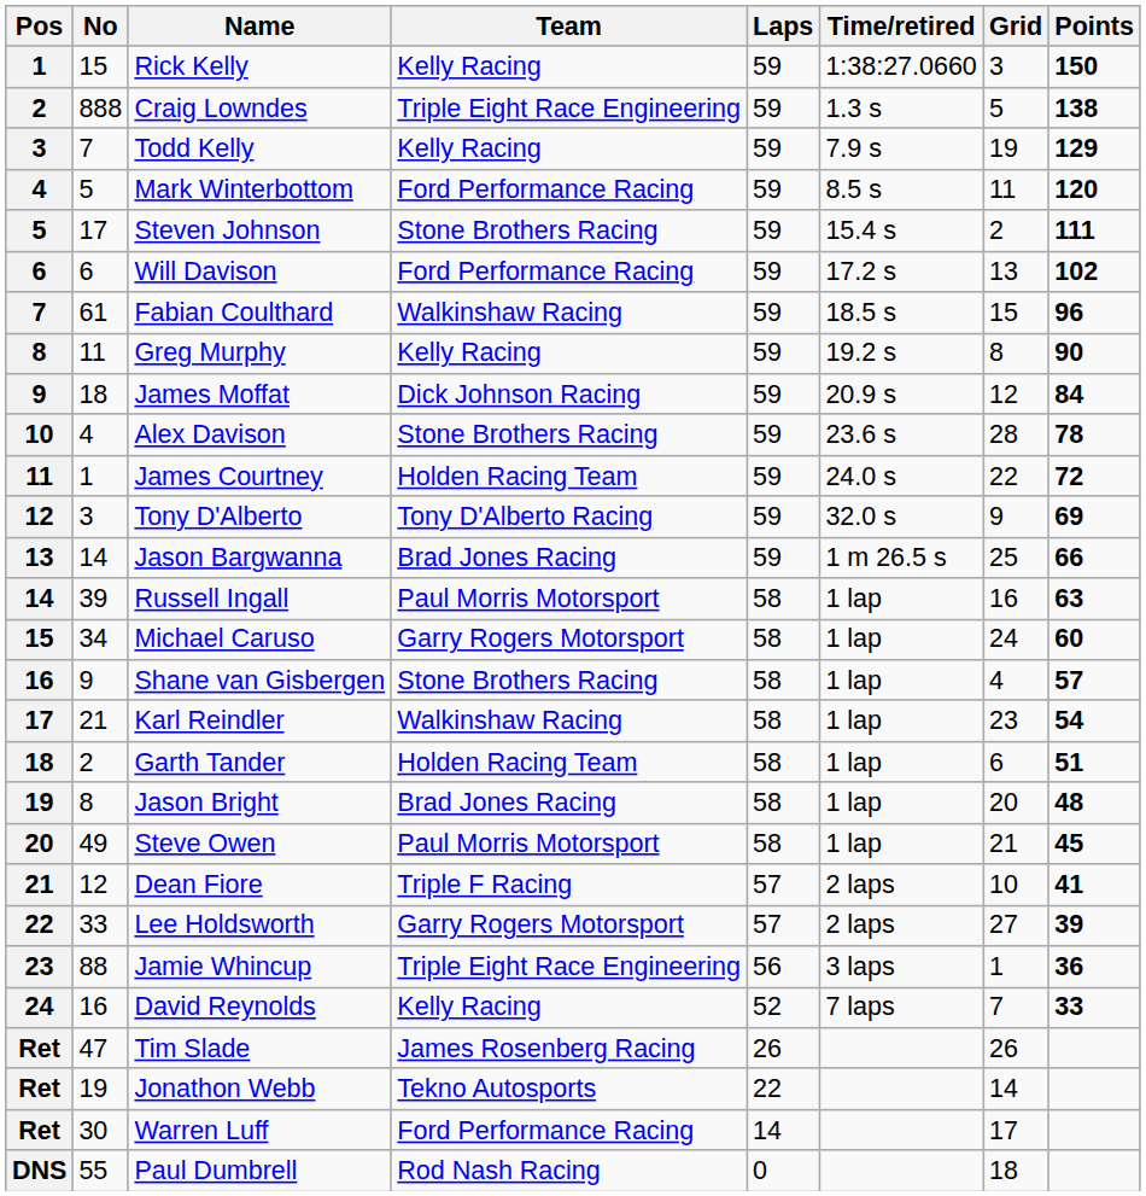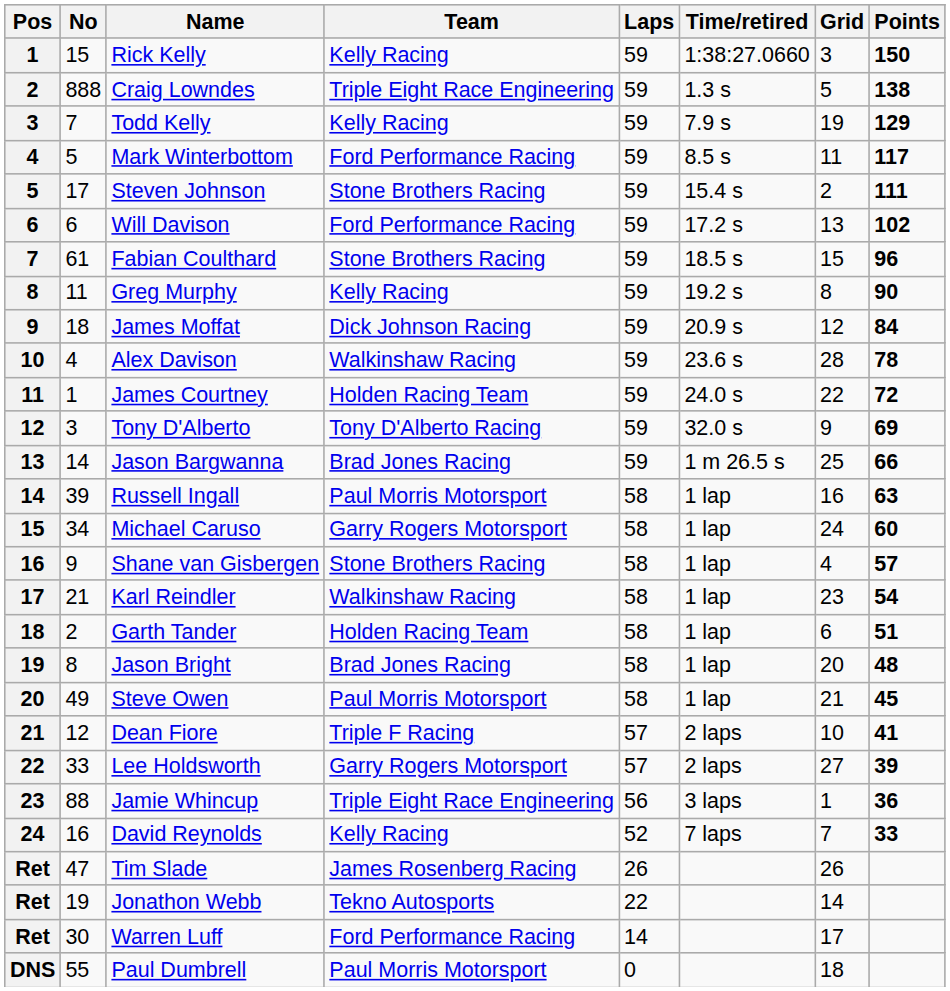Mark Winterbottom | Points: 120 -> 117
Fabian Coulthard | Team: Walkinshaw Racing -> Stone Brothers Racing
Alex Davison | Team: Stone Brothers Racing -> Walkinshaw Racing
Paul Dumbrell | Team: Rod Nash Racing -> Paul Morris Motorsport
